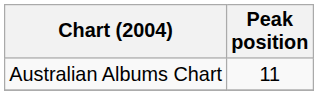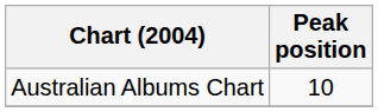Australian Albums Chart | Peak position: 11 -> 10
